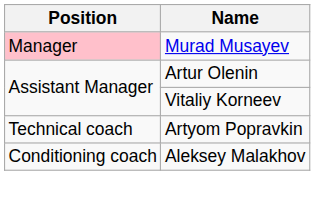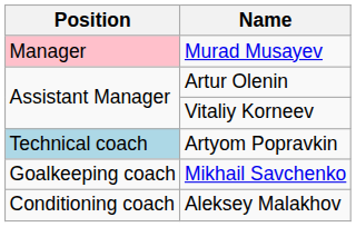Artyom Popravkin | Position: no background -> lightblue background
+ row: Goalkeeping coach | Mikhail Savchenko
